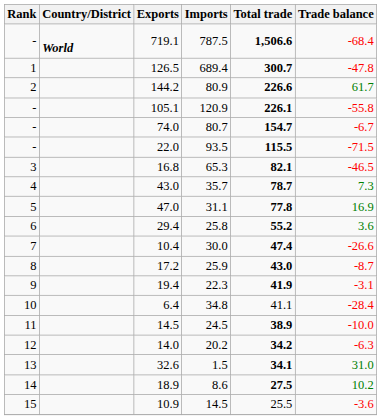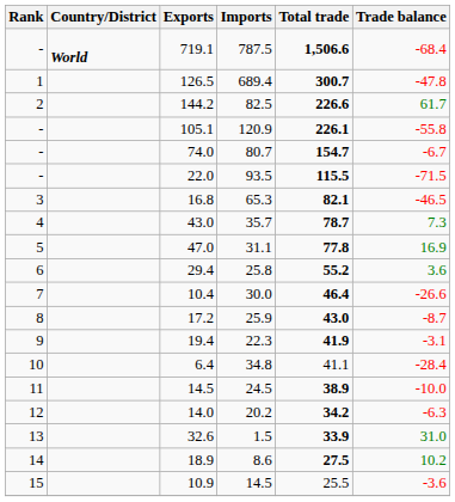144.2 | Imports: 80.9 -> 82.5
10.4 | Total trade: 47.4 -> 46.4
32.6 | Total trade: 34.1 -> 33.9
